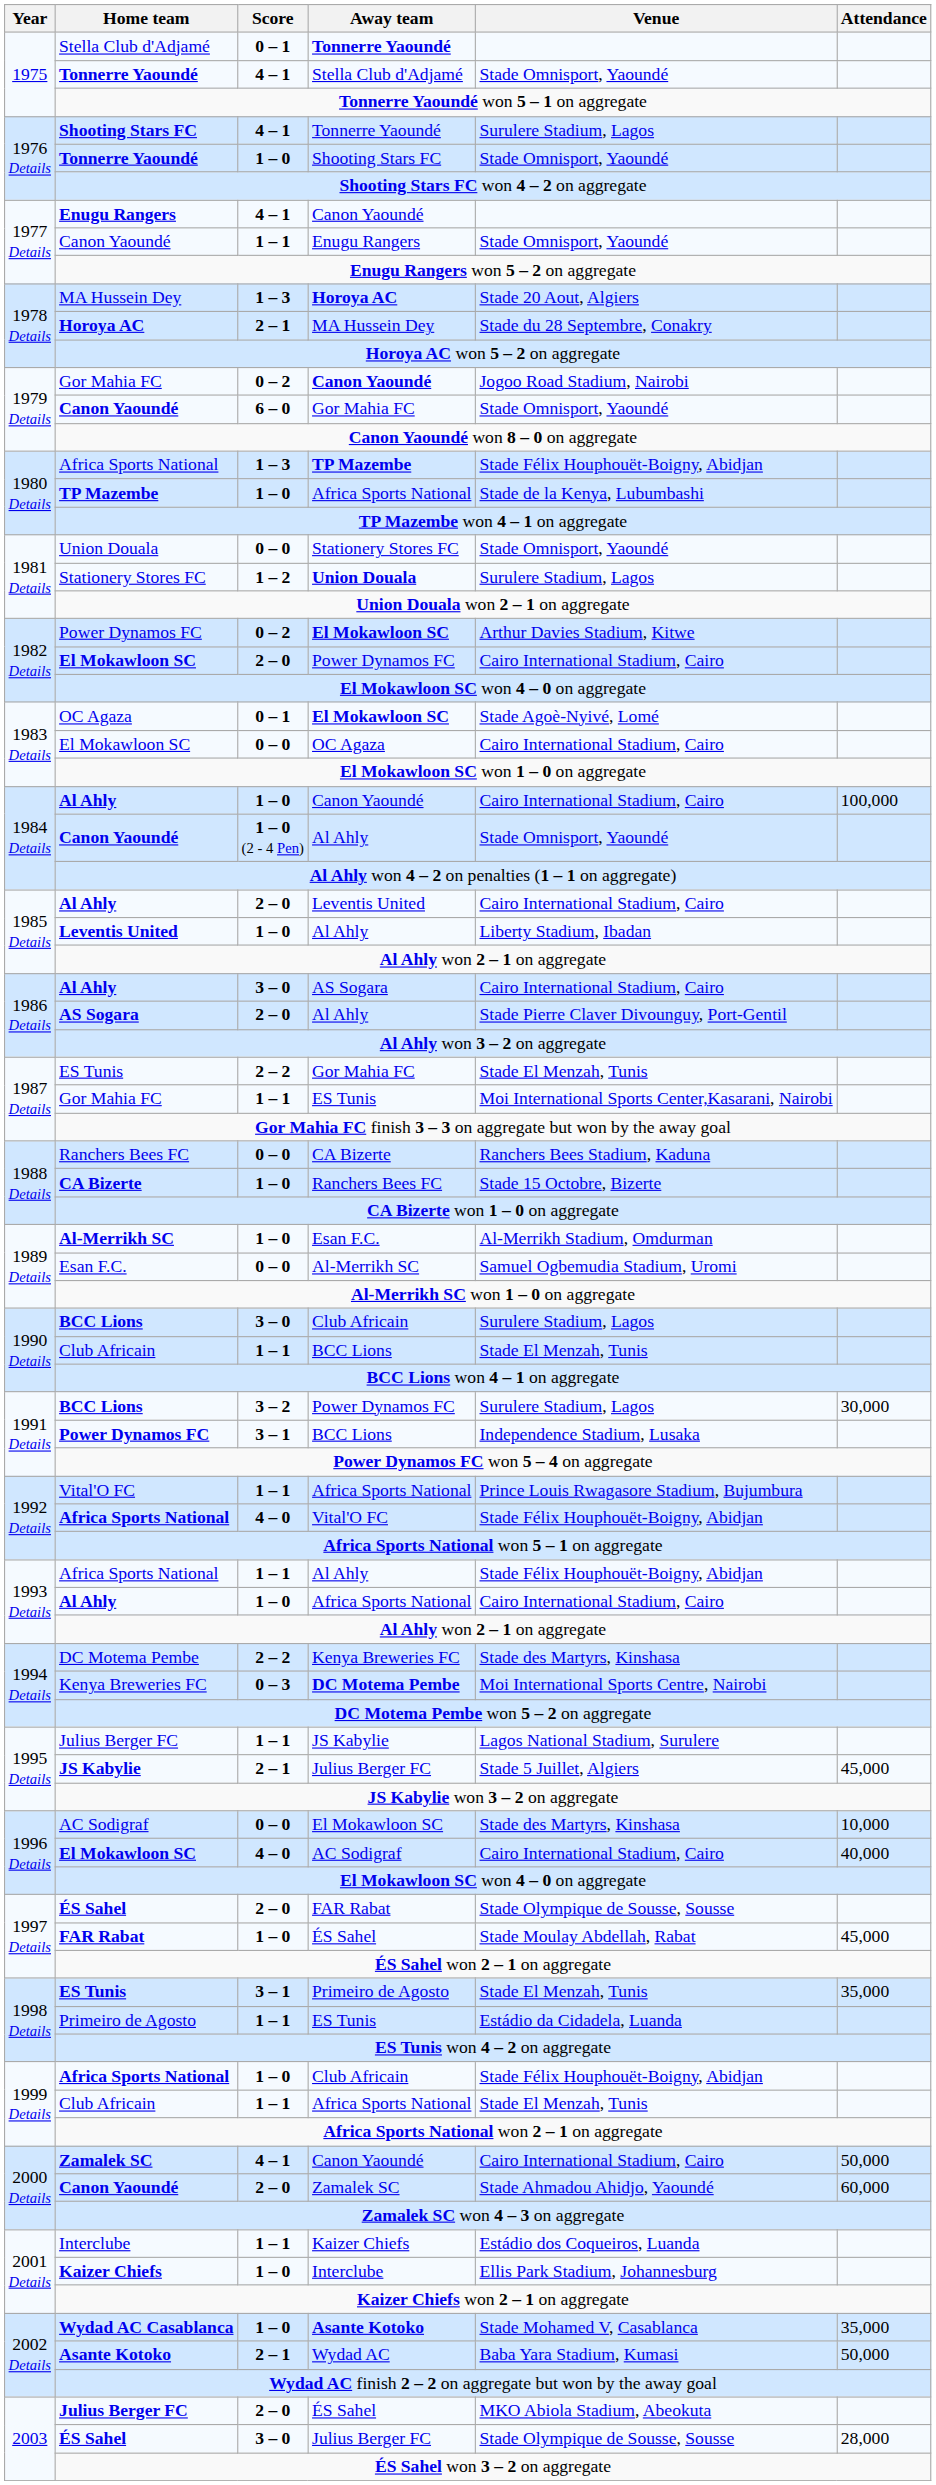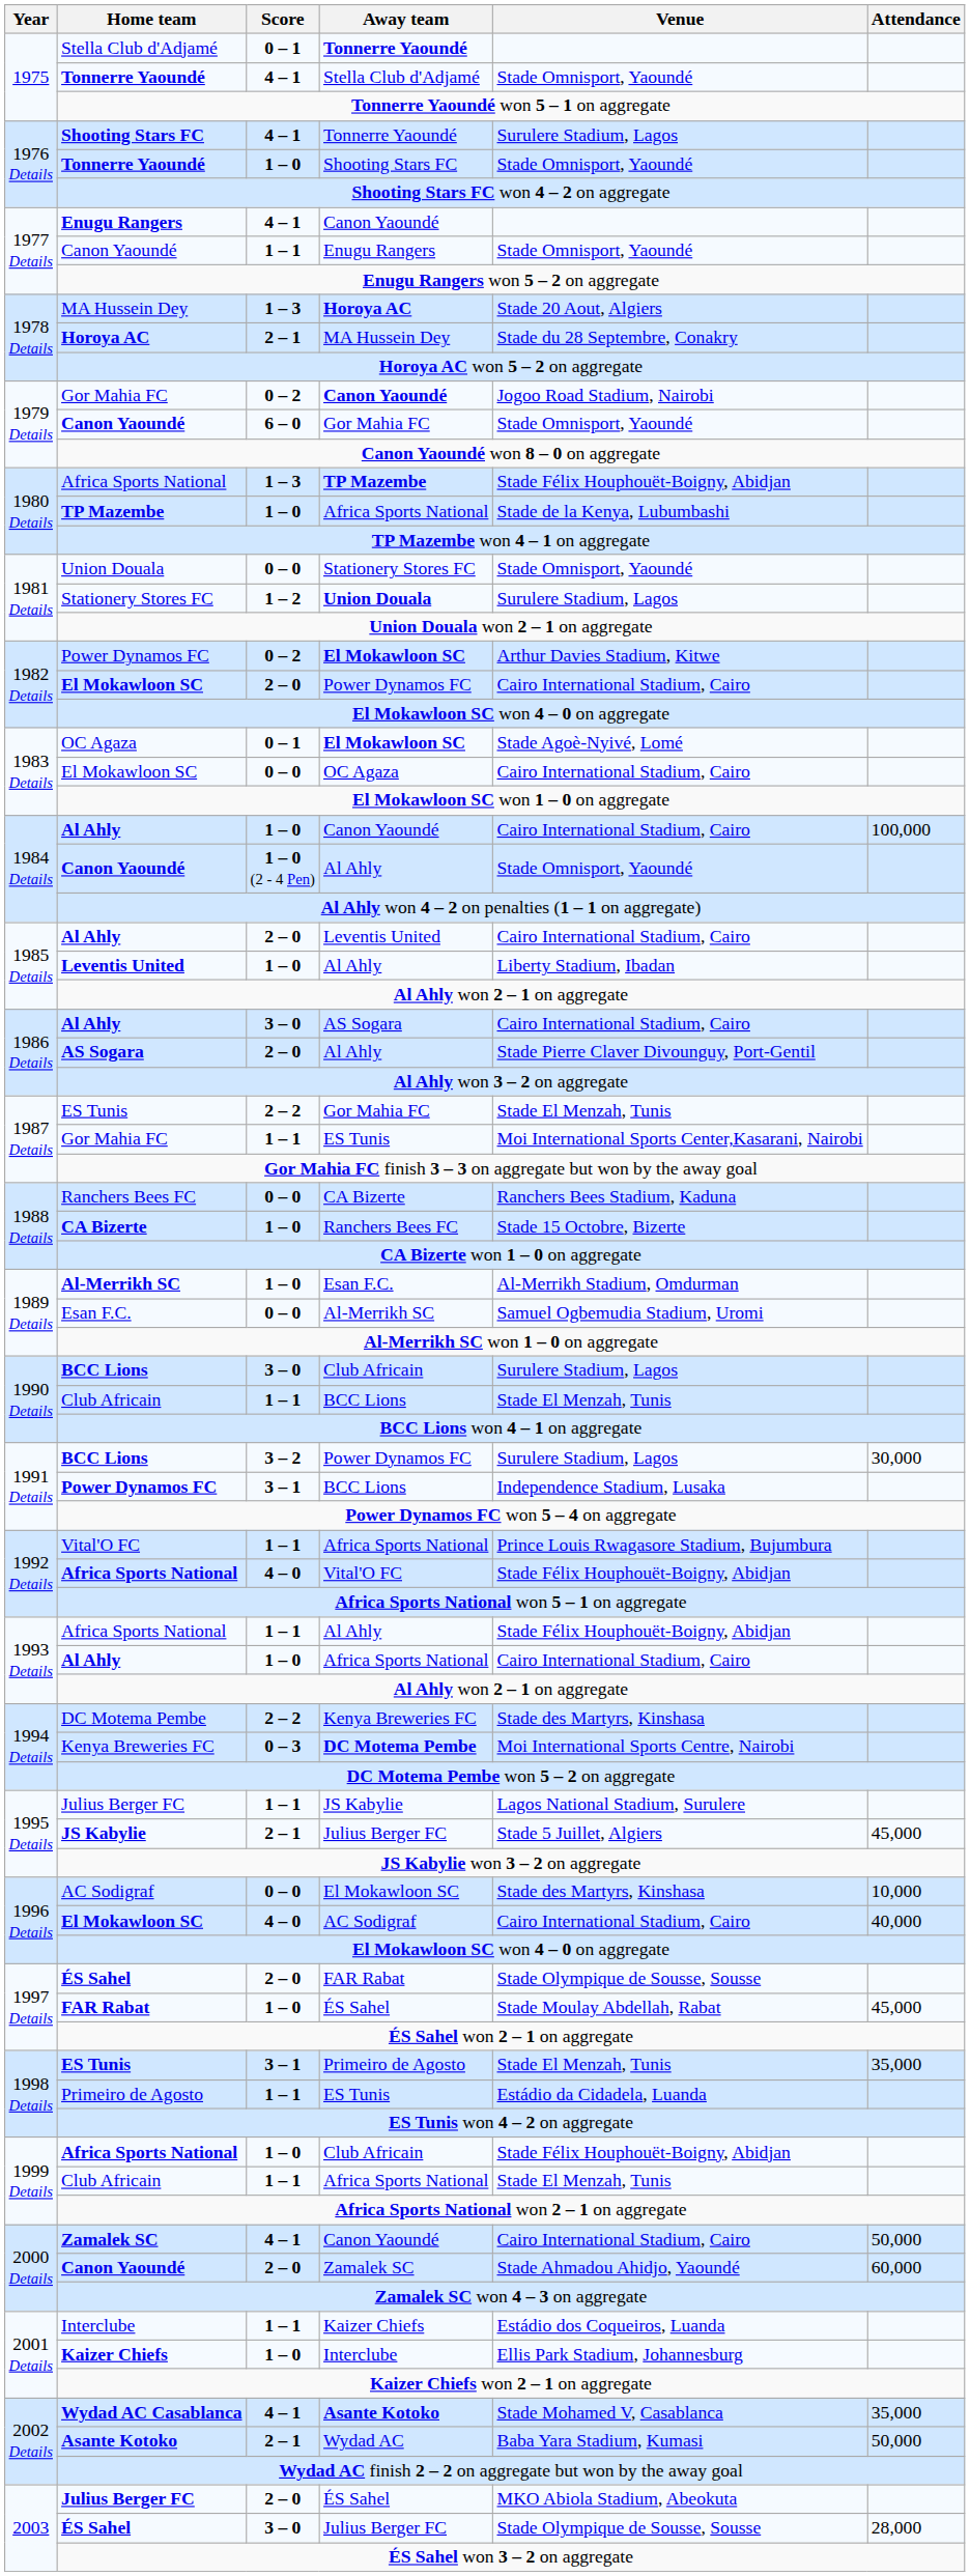Wydad AC Casablanca | Score: 1 – 0 -> 4 – 1
